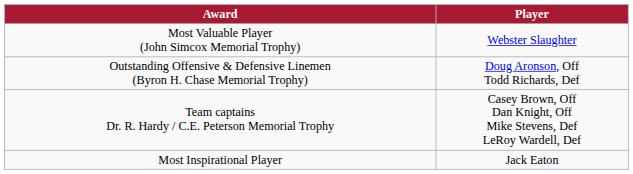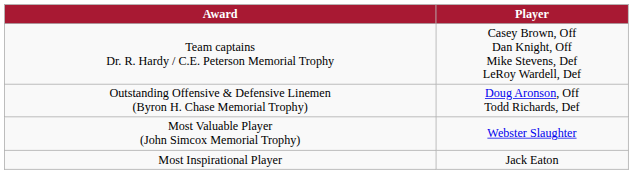rows swapped: Most Valuable Player (John Simcox Memorial Trophy) <-> Team captains Dr. R. Hardy / C.E. Peterson Memorial Trophy
